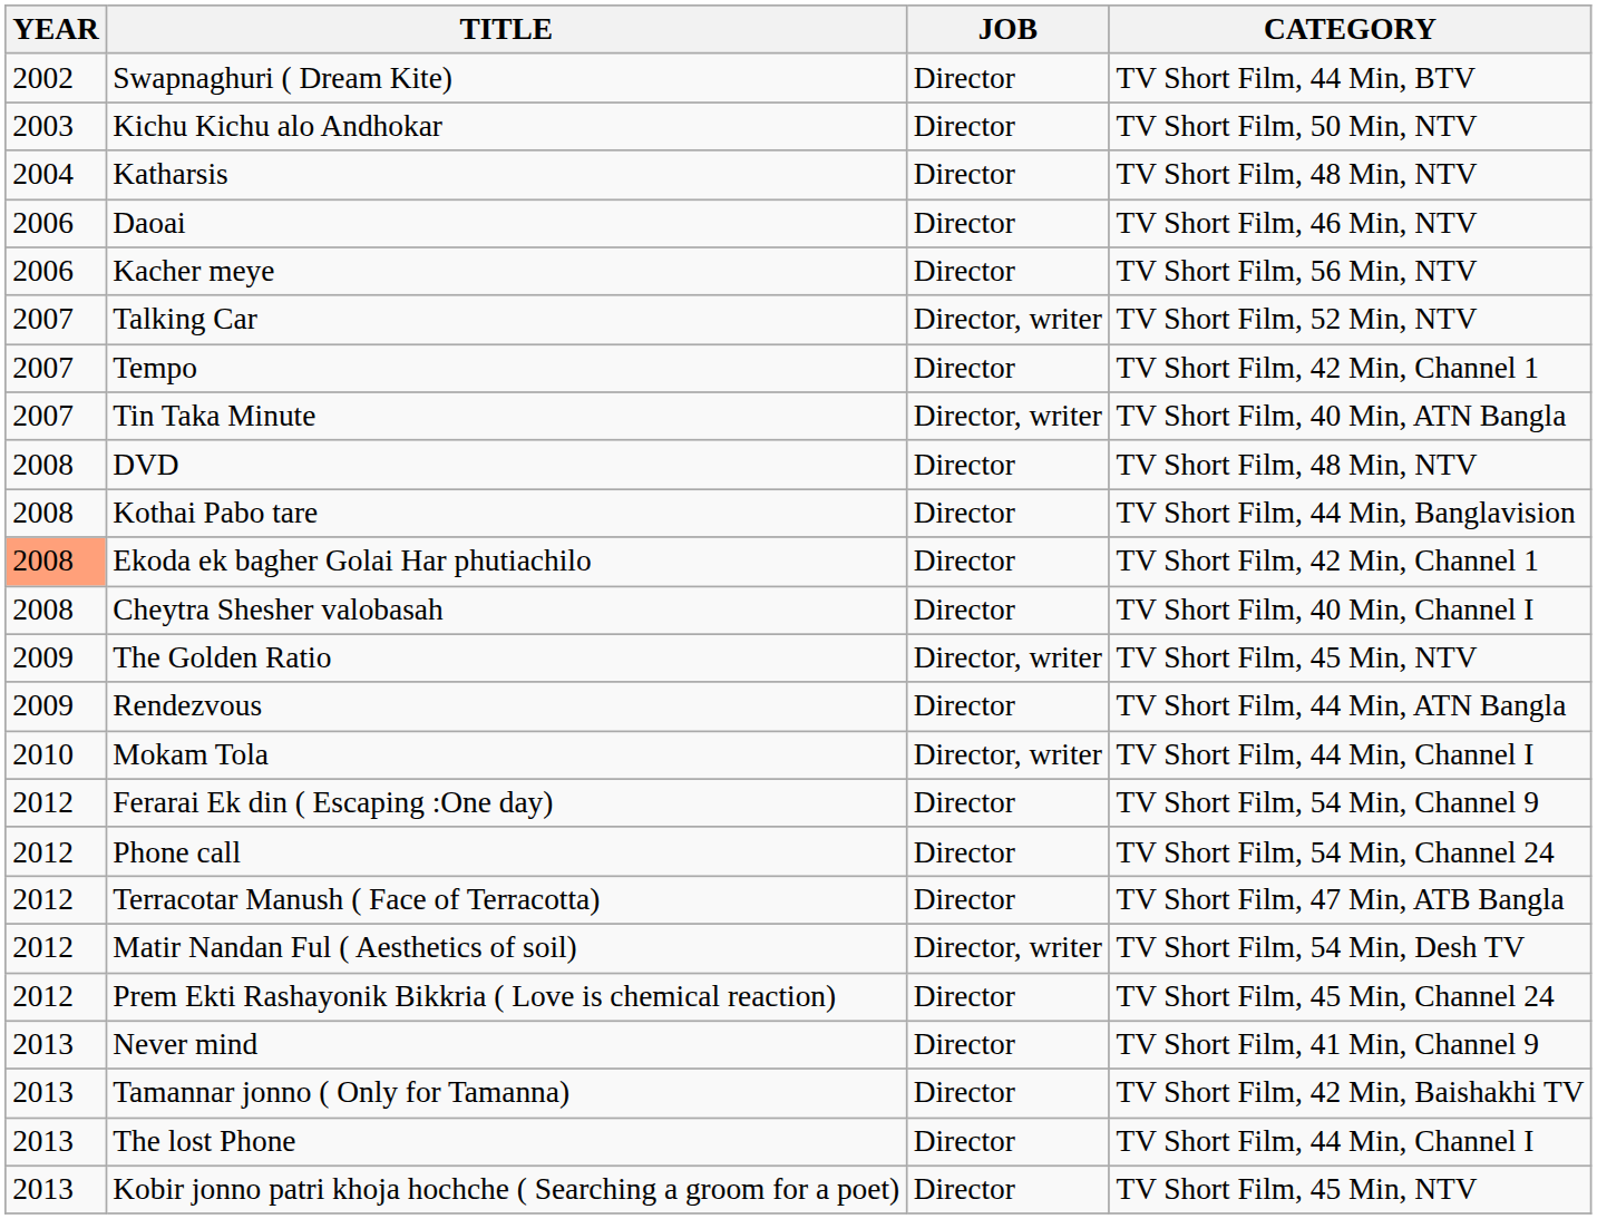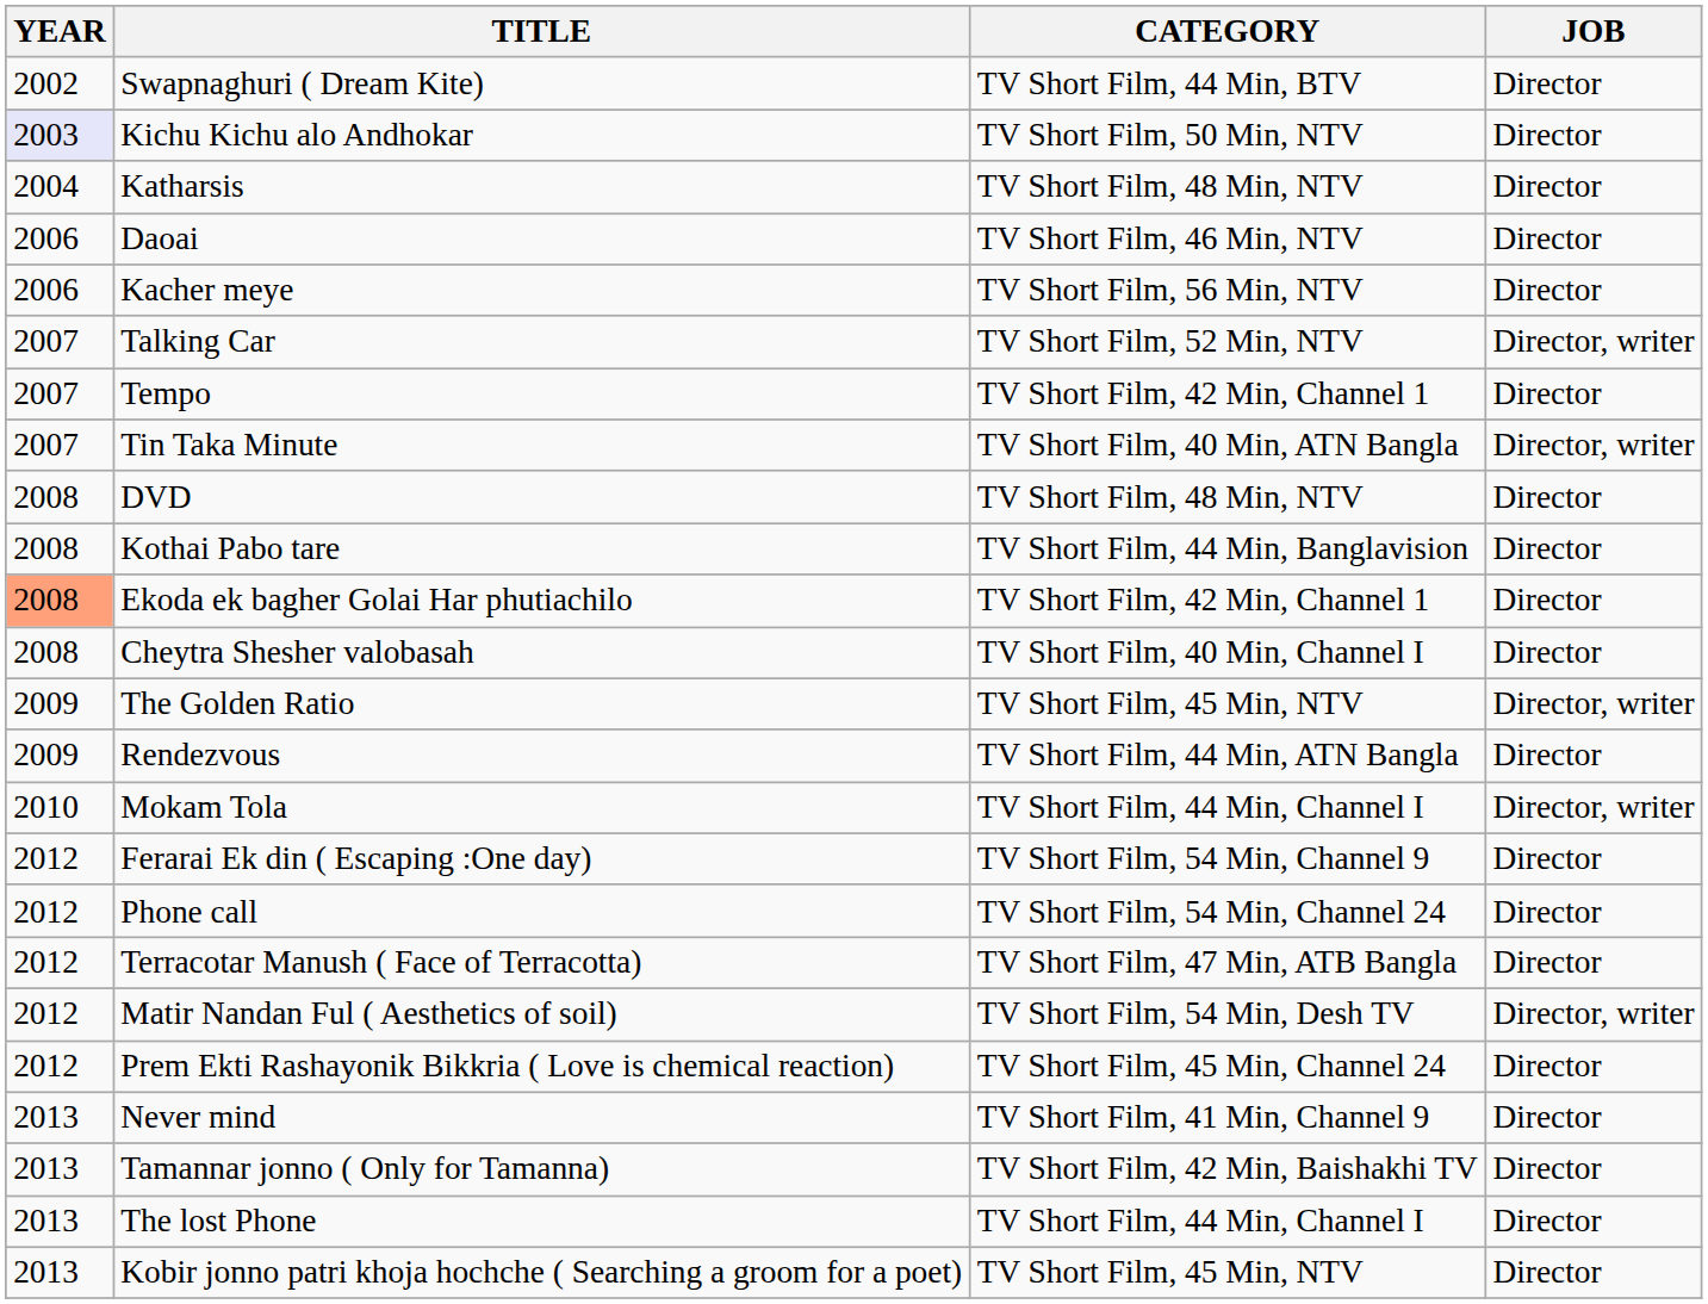columns swapped: CATEGORY <-> JOB
Kichu Kichu alo Andhokar | YEAR: no background -> lavender background
